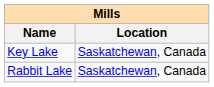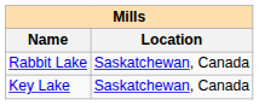rows swapped: Key Lake <-> Rabbit Lake
